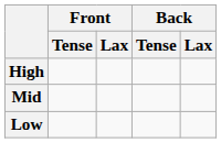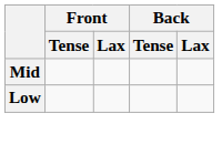- row: High
